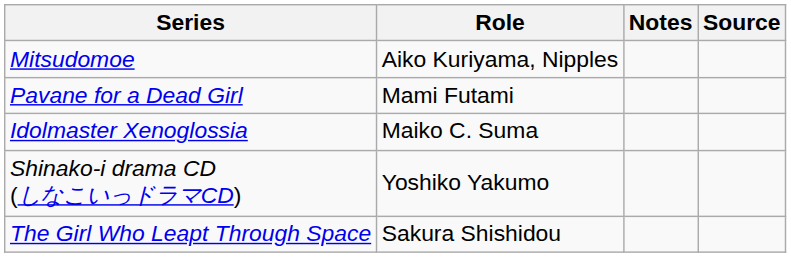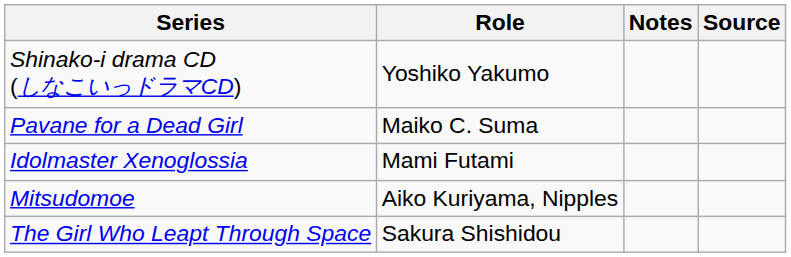rows swapped: Shinako-i drama CD (しなこいっドラマCD) <-> Mitsudomoe
Pavane for a Dead Girl | Role: Mami Futami -> Maiko C. Suma
Idolmaster Xenoglossia | Role: Maiko C. Suma -> Mami Futami
